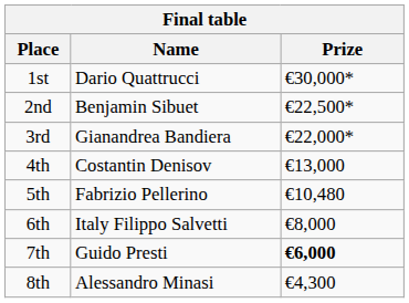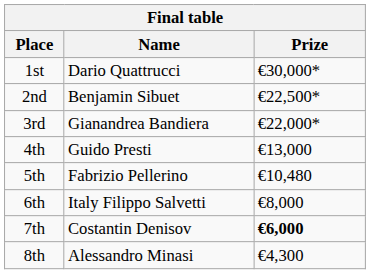4th | Name: Costantin Denisov -> Guido Presti
7th | Name: Guido Presti -> Costantin Denisov
